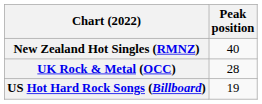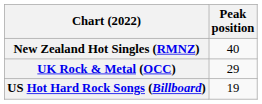UK Rock & Metal (OCC) | Peak position: 28 -> 29
